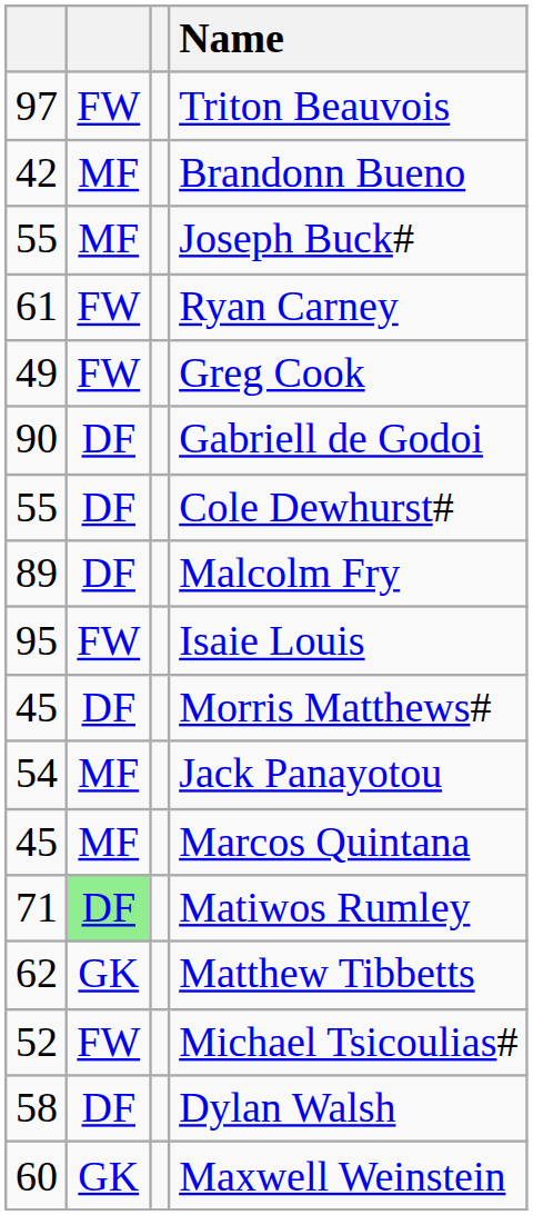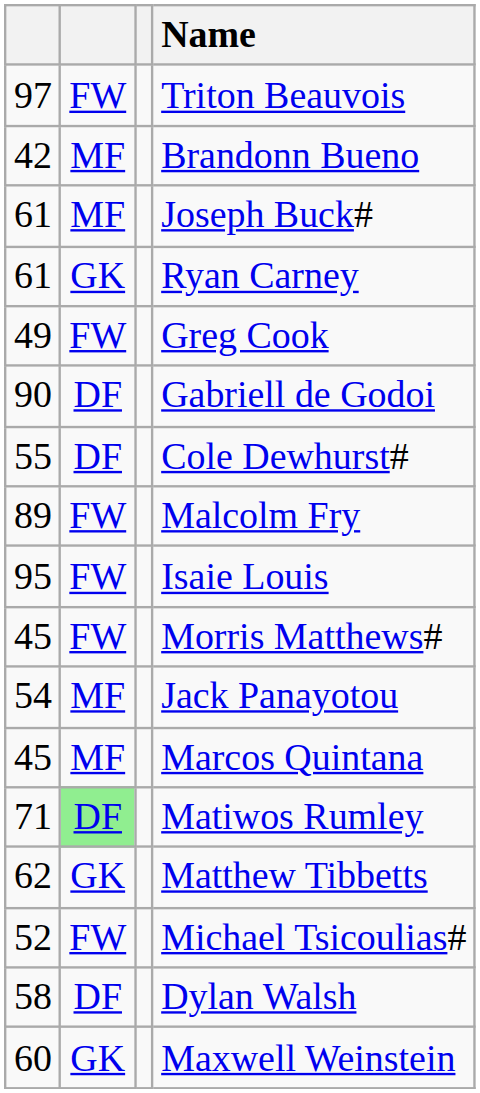Joseph Buck# | column 1: 55 -> 61
Ryan Carney | column 2: FW -> GK
Malcolm Fry | column 2: DF -> FW
Morris Matthews# | column 2: DF -> FW
